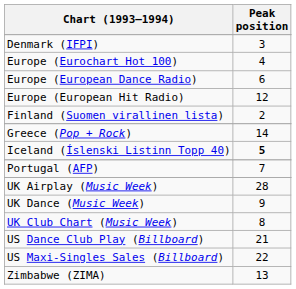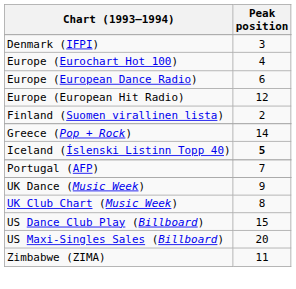- row: UK Airplay (Music Week) | 28
US Dance Club Play (Billboard) | Peak position: 21 -> 15
US Maxi-Singles Sales (Billboard) | Peak position: 22 -> 20
Zimbabwe (ZIMA) | Peak position: 13 -> 11
